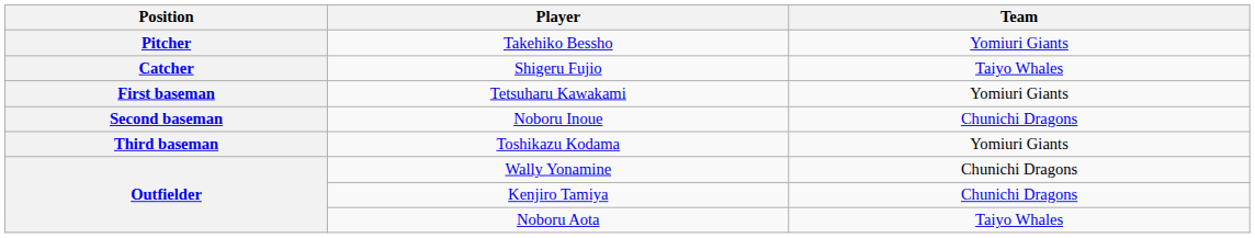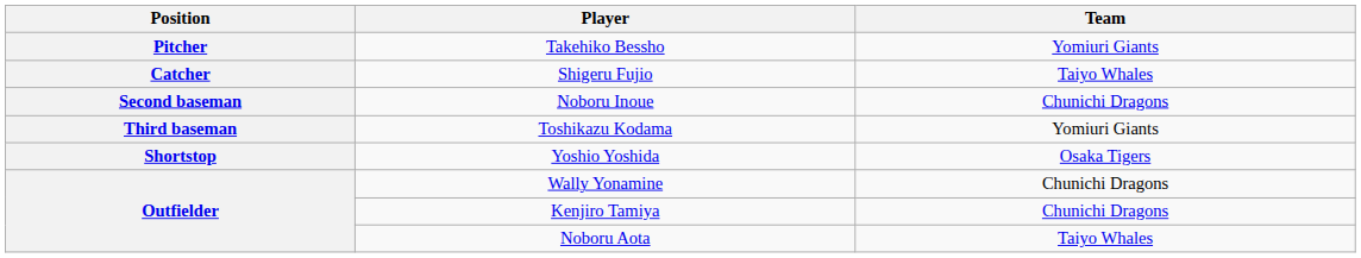- row: First baseman | Tetsuharu Kawakami | Yomiuri Giants
+ row: Shortstop | Yoshio Yoshida | Osaka Tigers
